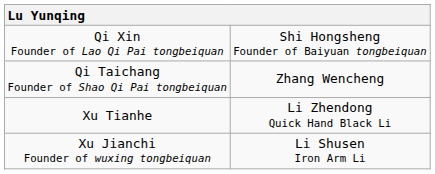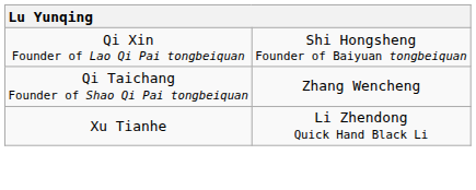- row: Xu Jianchi Founder of wuxing tongbeiquan | Li Shusen Iron Arm Li
